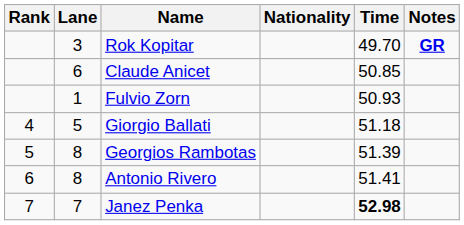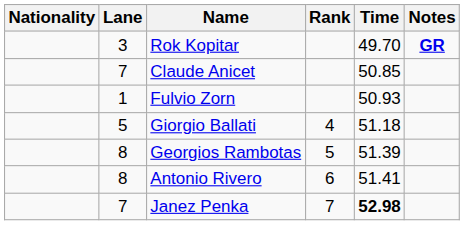columns swapped: Rank <-> Nationality
Claude Anicet | Lane: 6 -> 7
